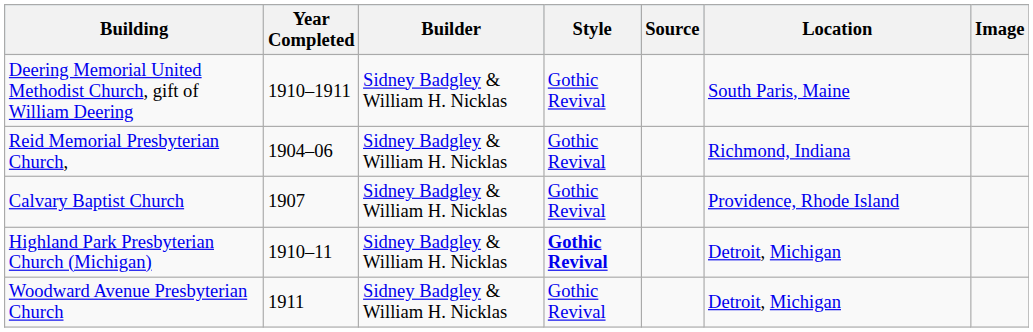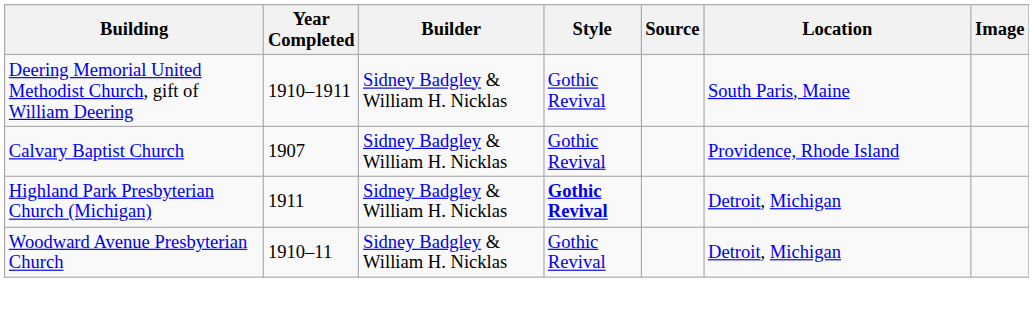- row: Reid Memorial Presbyterian Church, | 1904–06 | Sidney Badgley & William H. Nicklas | Gothic Revival | Richmond, Indiana
Highland Park Presbyterian Church (Michigan) | Year Completed: 1910–11 -> 1911
Woodward Avenue Presbyterian Church | Year Completed: 1911 -> 1910–11
